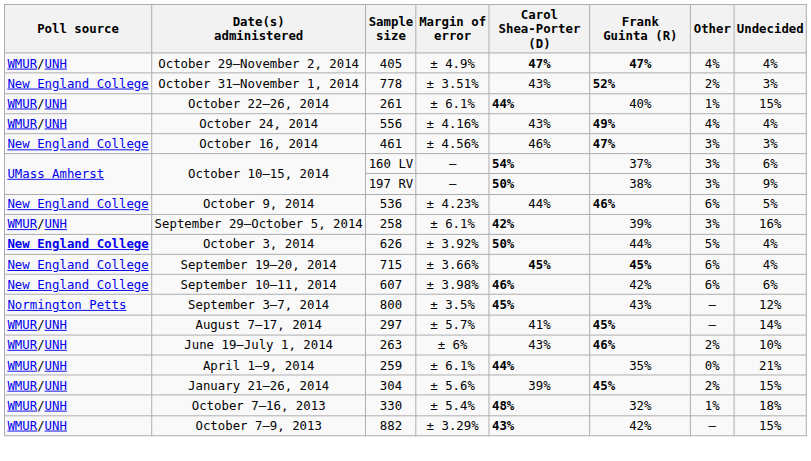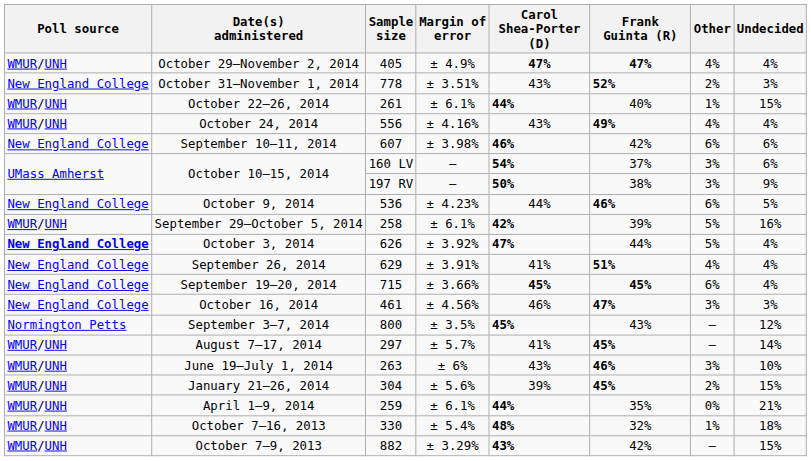rows swapped: October 16, 2014 <-> September 10–11, 2014
September 29–October 5, 2014 | Other: 3% -> 5%
October 3, 2014 | Carol Shea-Porter (D): 50% -> 47%
+ row: New England College | September 26, 2014 | 629 | ± 3.91% | 41% | 51% | 4% | 4%
June 19–July 1, 2014 | Other: 2% -> 3%
rows swapped: April 1–9, 2014 <-> January 21–26, 2014
